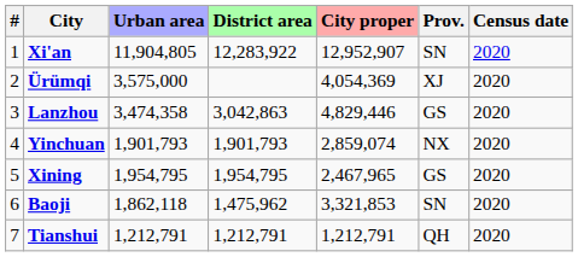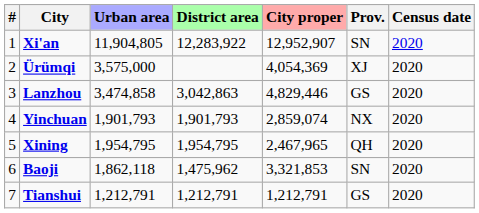Lanzhou | Urban area: 3,474,358 -> 3,474,858
Xining | Prov.: GS -> QH
Tianshui | Prov.: QH -> GS
